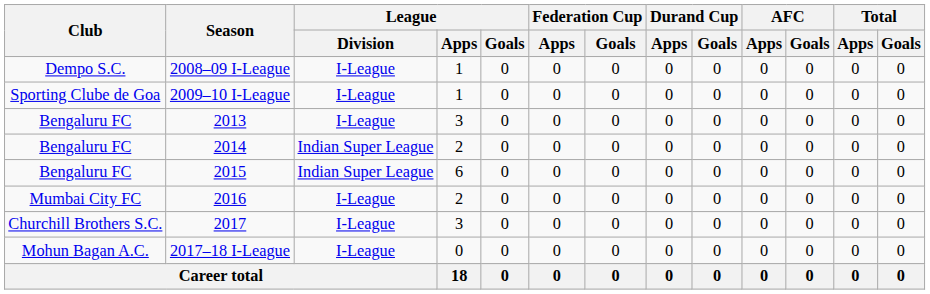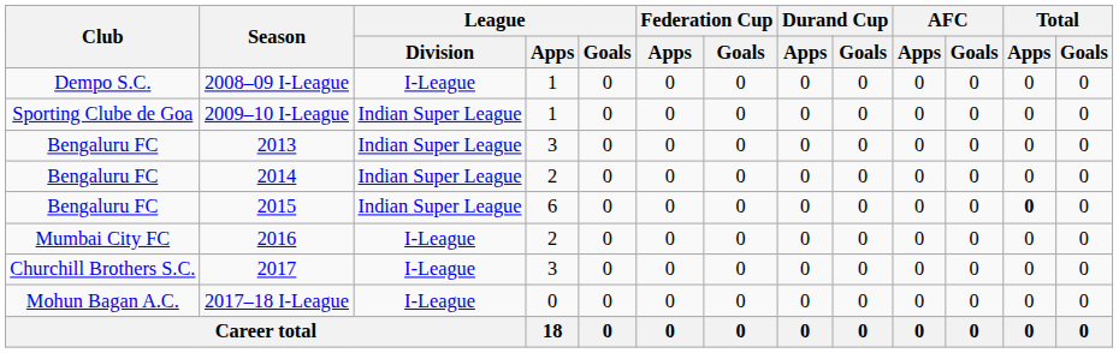2009–10 I-League | League / Division: I-League -> Indian Super League
2013 | League / Division: I-League -> Indian Super League
2015 | Total / Apps: normal -> bold
